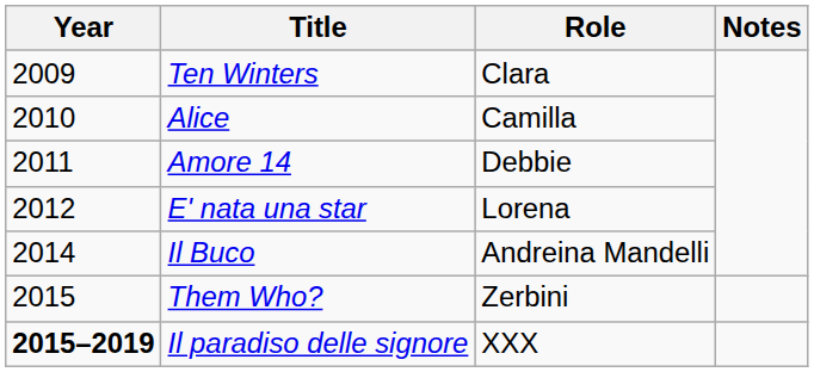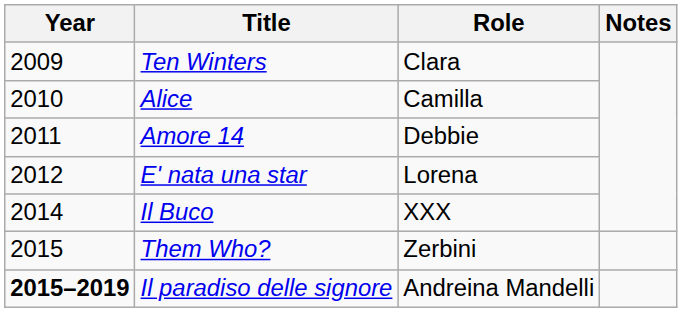Il Buco | Role: Andreina Mandelli -> XXX
Il paradiso delle signore | Role: XXX -> Andreina Mandelli
